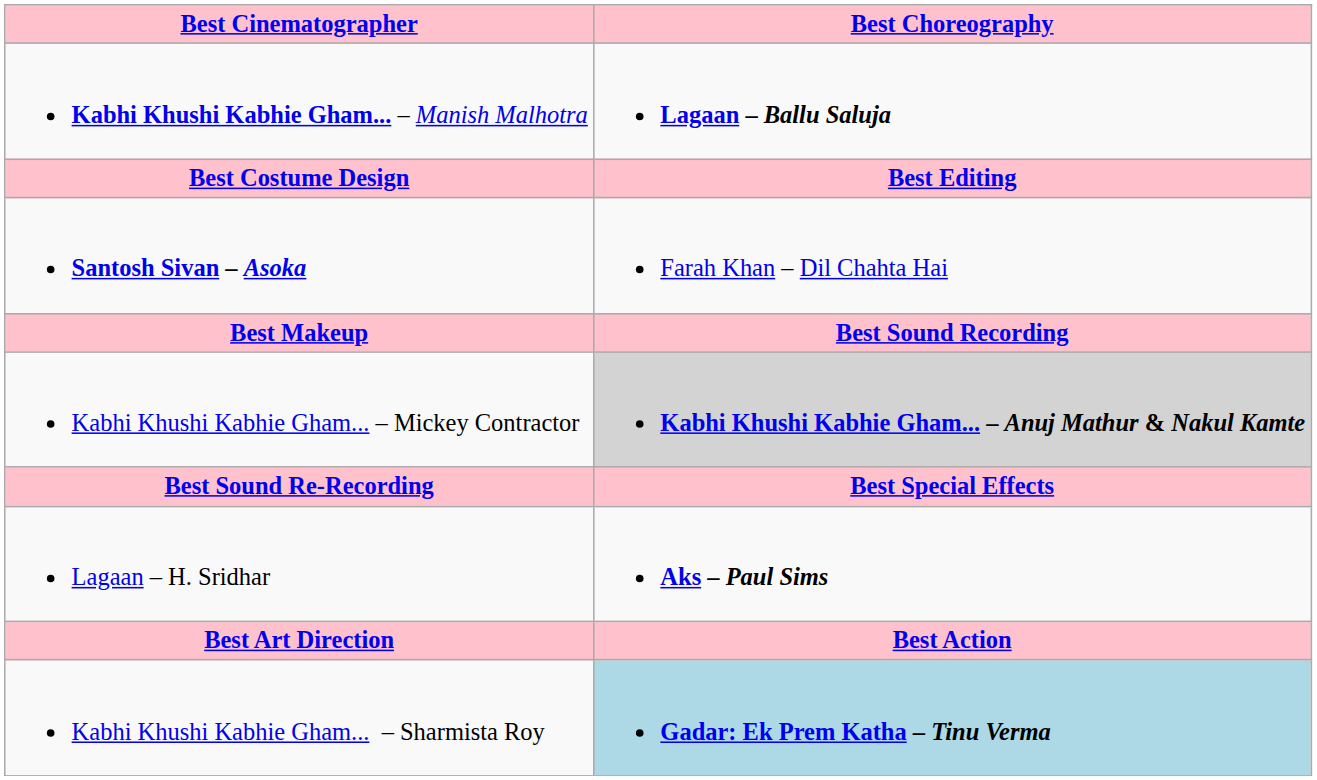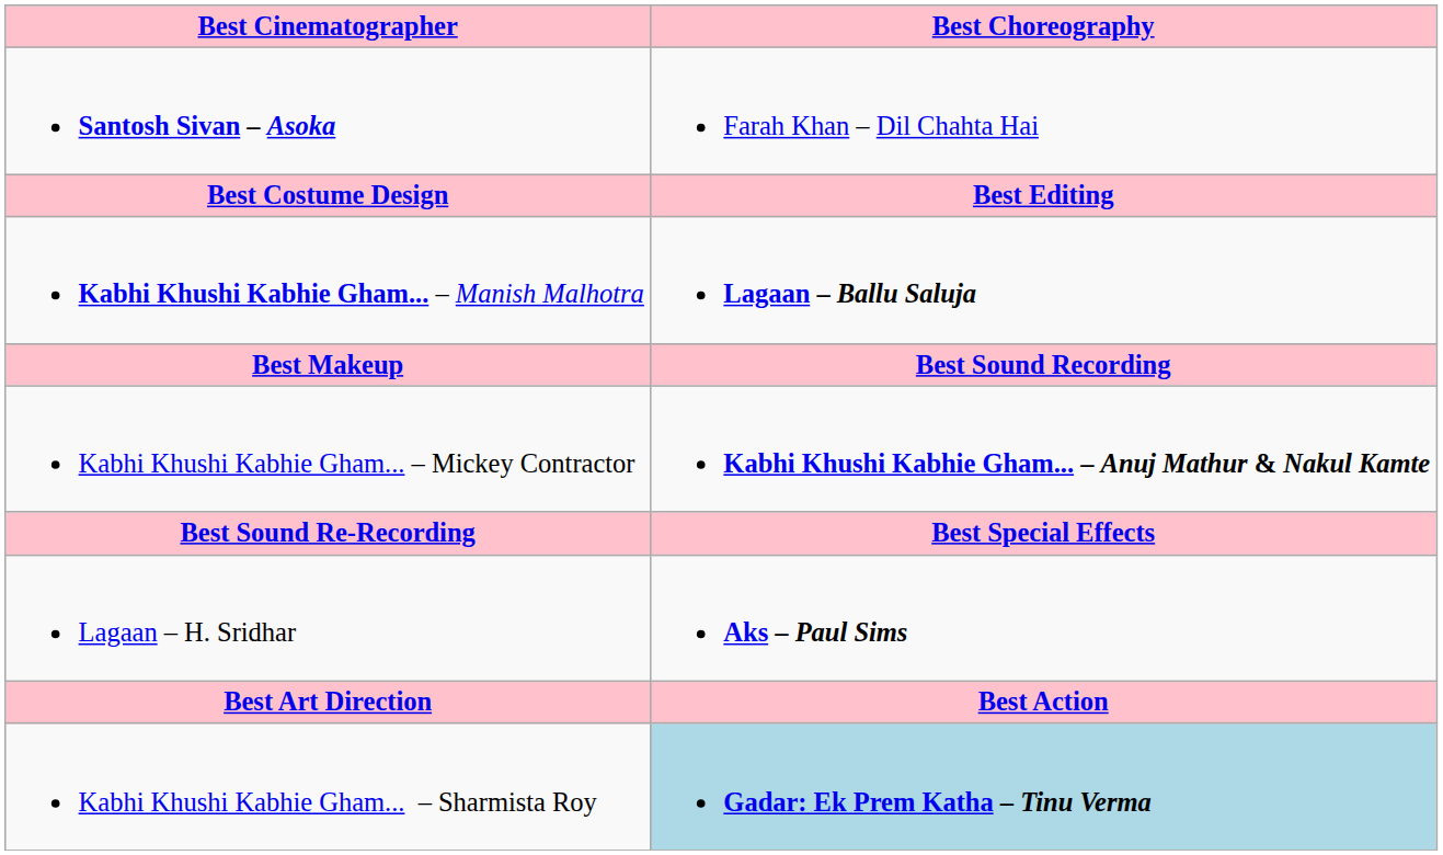rows swapped: Santosh Sivan – Asoka <-> Kabhi Khushi Kabhie Gham... – Manish Malhotra
Kabhi Khushi Kabhie Gham... – Mickey Contractor | Best Choreography: lightgrey background -> no background
